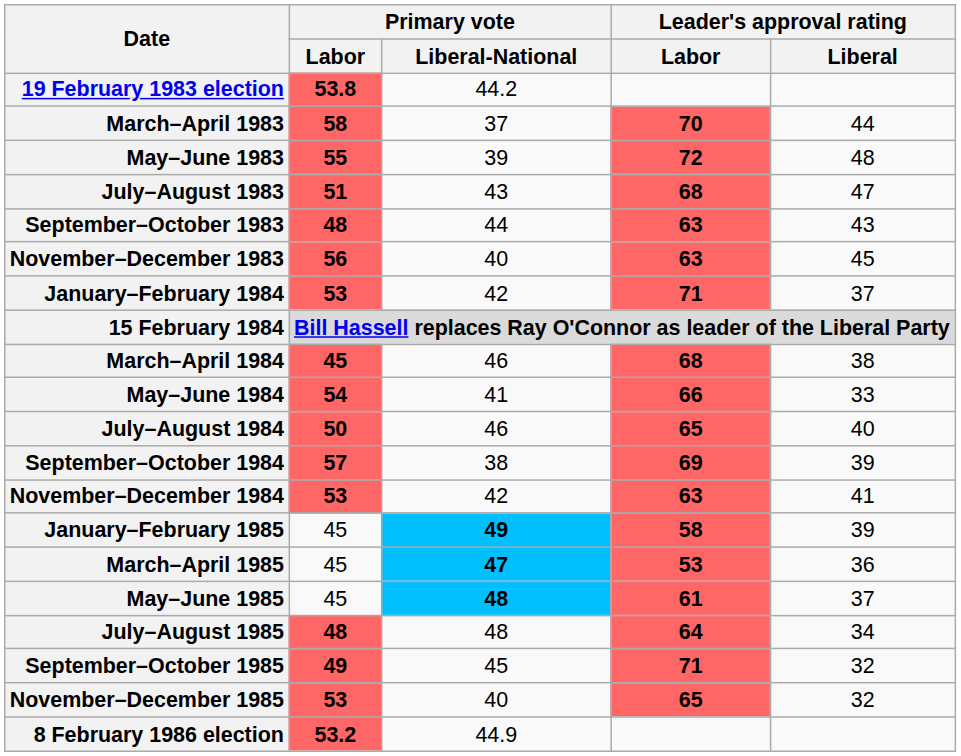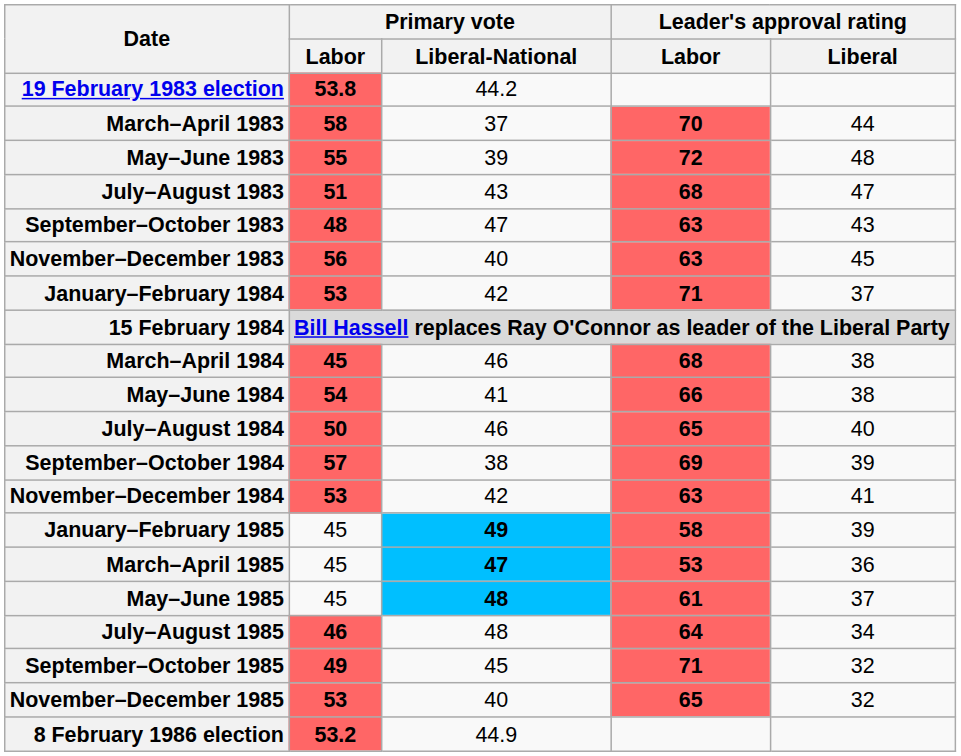September–October 1983 | Primary vote / Liberal-National: 44 -> 47
May–June 1984 | Leader's approval rating / Liberal: 33 -> 38
July–August 1985 | Primary vote / Labor: 48 -> 46
